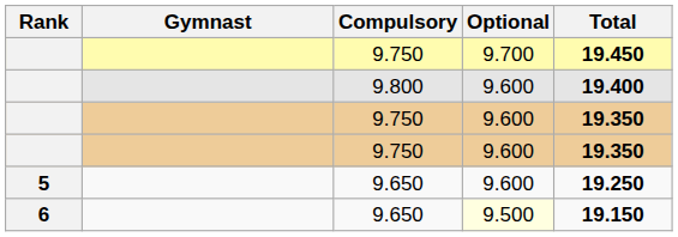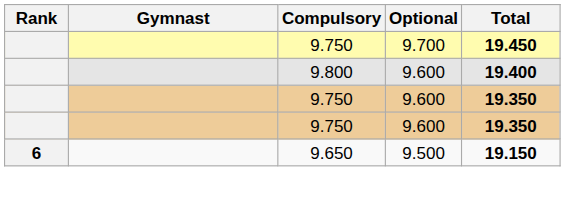- row: 5 | 9.650 | 9.600 | 19.250
6 | Optional: lightyellow background -> no background
